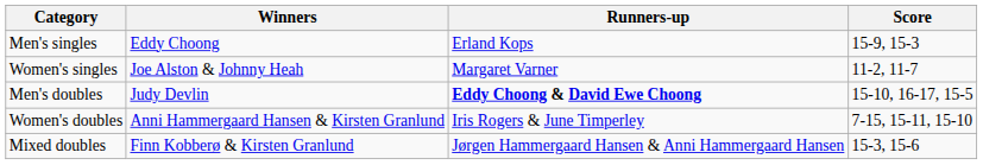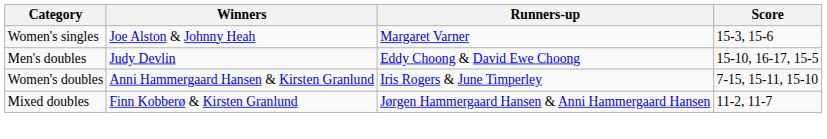- row: Men's singles | Eddy Choong | Erland Kops | 15-9, 15-3
Women's singles | Score: 11-2, 11-7 -> 15-3, 15-6
Men's doubles | Runners-up: bold -> normal
Mixed doubles | Score: 15-3, 15-6 -> 11-2, 11-7
